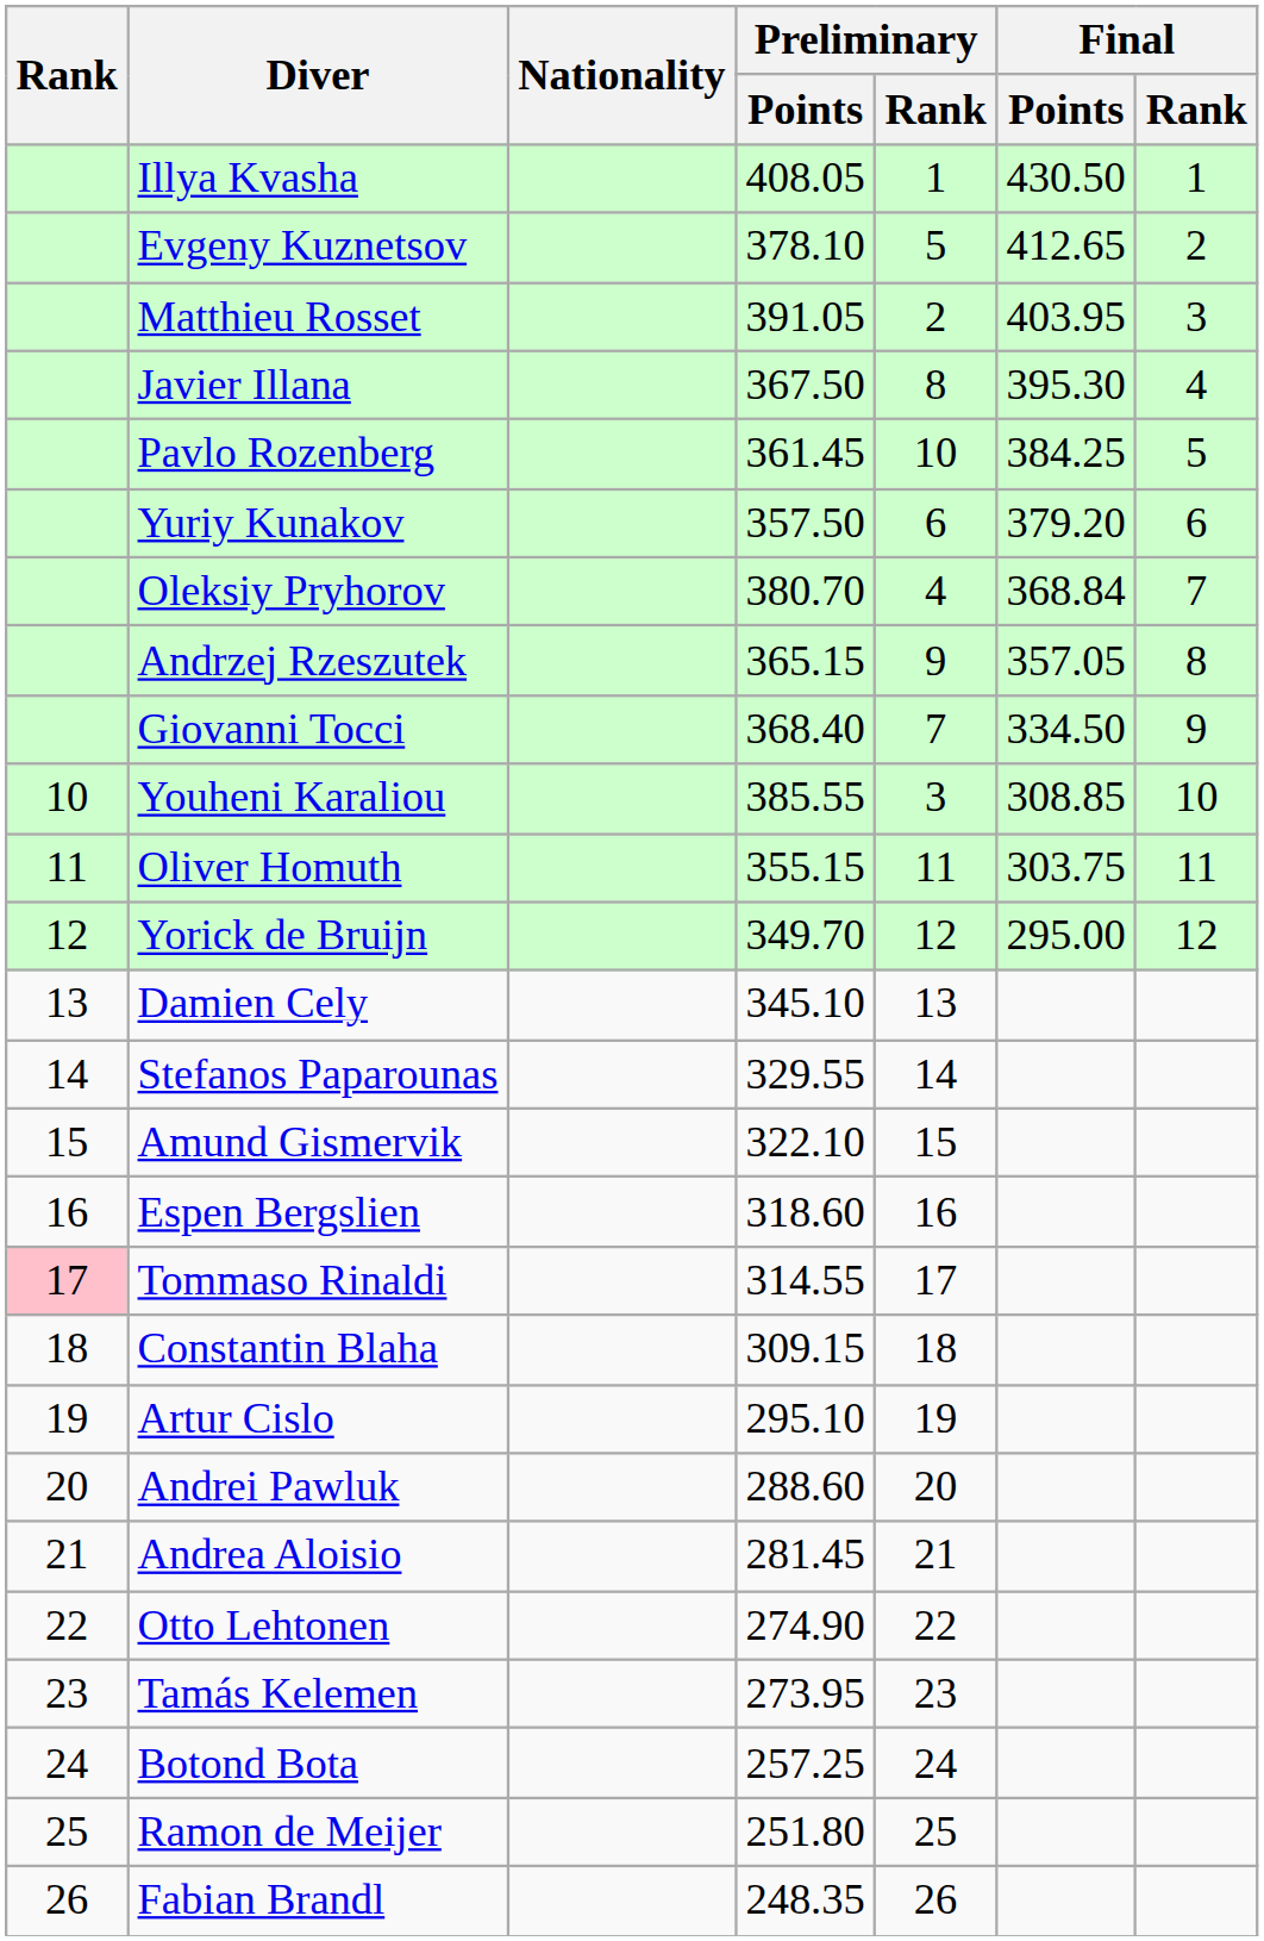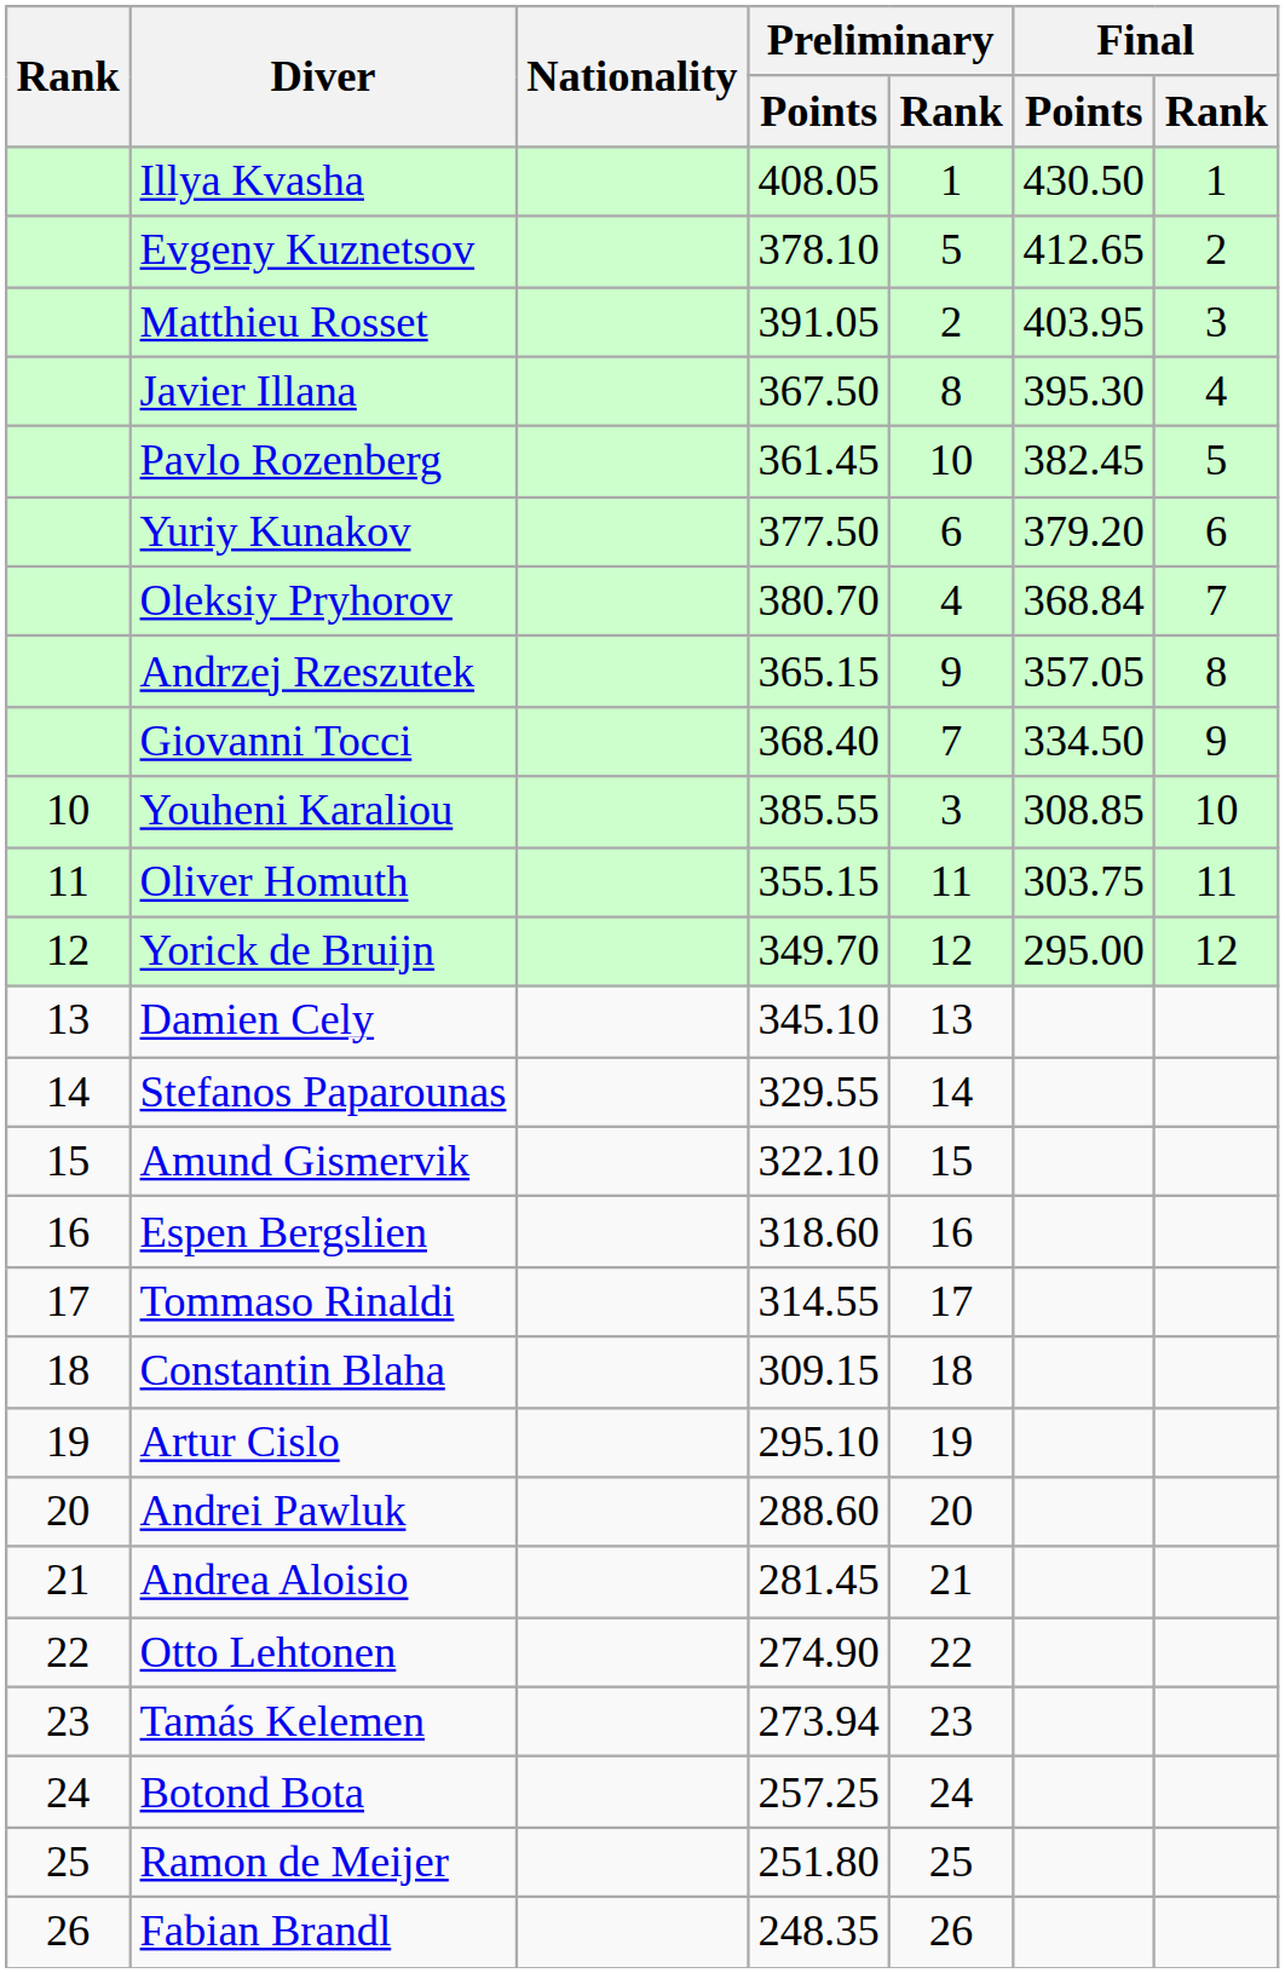Pavlo Rozenberg | Final / Points: 384.25 -> 382.45
Yuriy Kunakov | Preliminary / Points: 357.50 -> 377.50
Tommaso Rinaldi | Rank: pink background -> no background
Tamás Kelemen | Preliminary / Points: 273.95 -> 273.94
